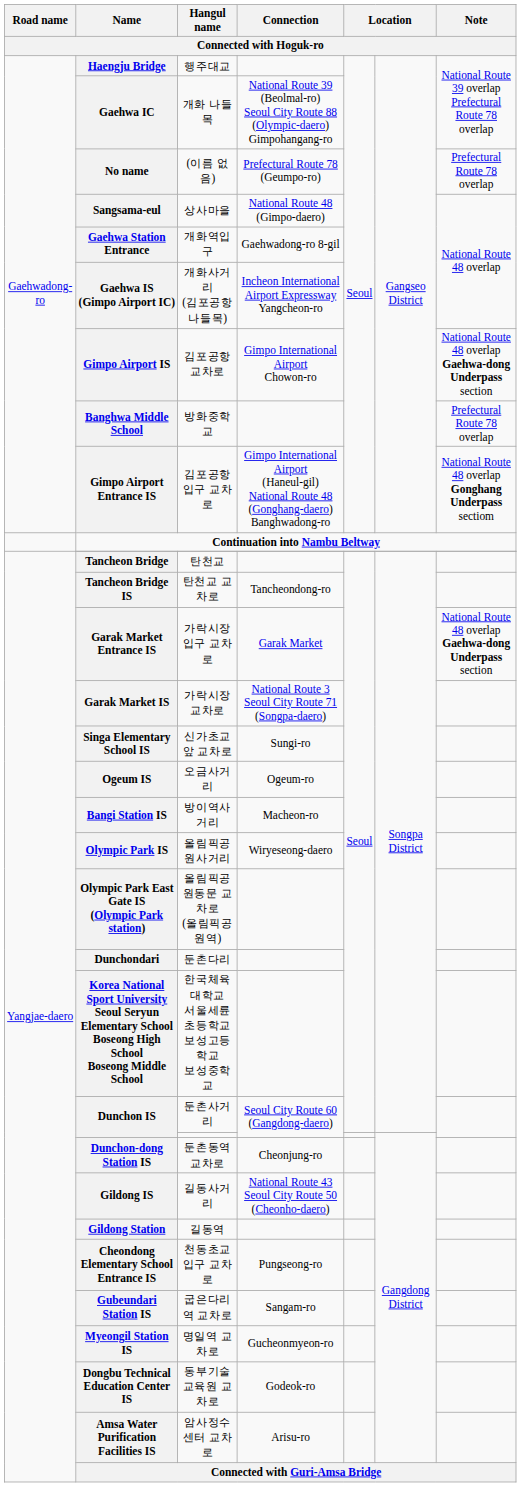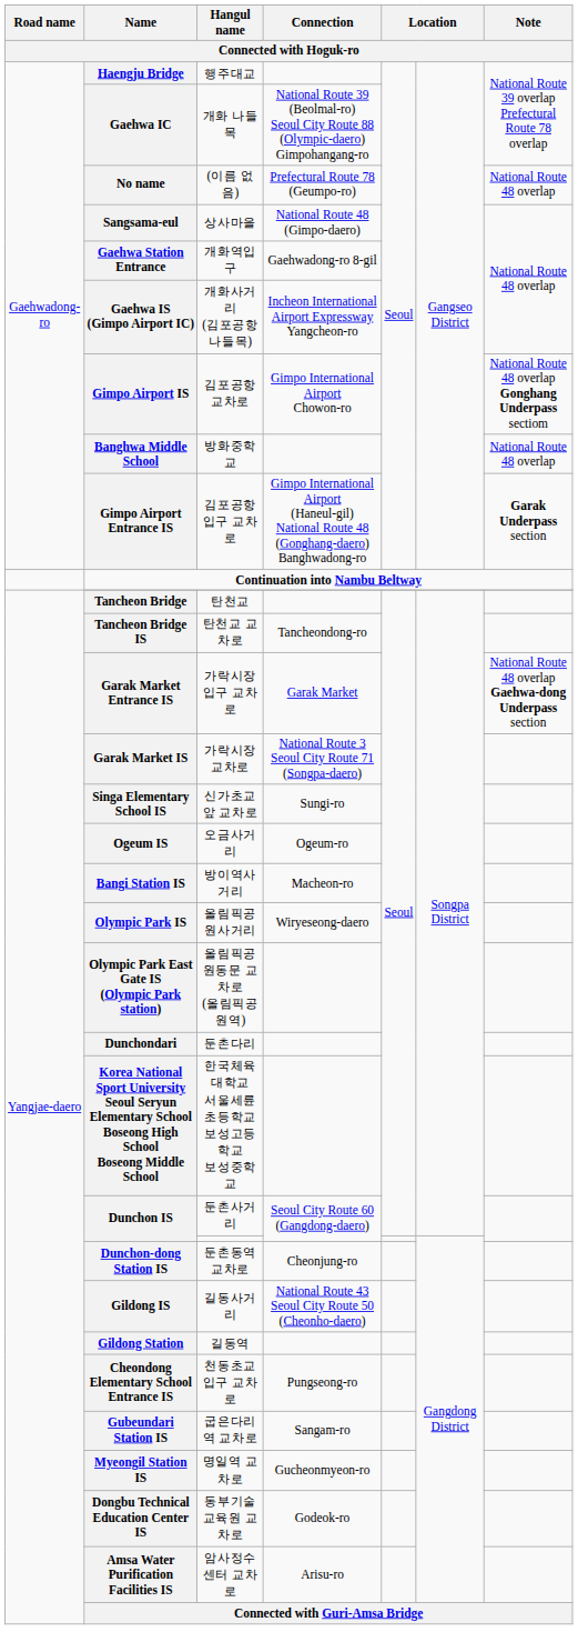No name | Note / Connected with Hoguk-ro: Prefectural Route 78 overlap -> National Route 48 overlap
Gimpo Airport IS | Note / Connected with Hoguk-ro: National Route 48 overlap Gaehwa-dong Underpass section -> National Route 48 overlap Gonghang Underpass sectiom
Banghwa Middle School | Note / Connected with Hoguk-ro: Prefectural Route 78 overlap -> National Route 48 overlap
Gimpo Airport Entrance IS | Note / Connected with Hoguk-ro: National Route 48 overlap Gonghang Underpass sectiom -> Garak Underpass section
